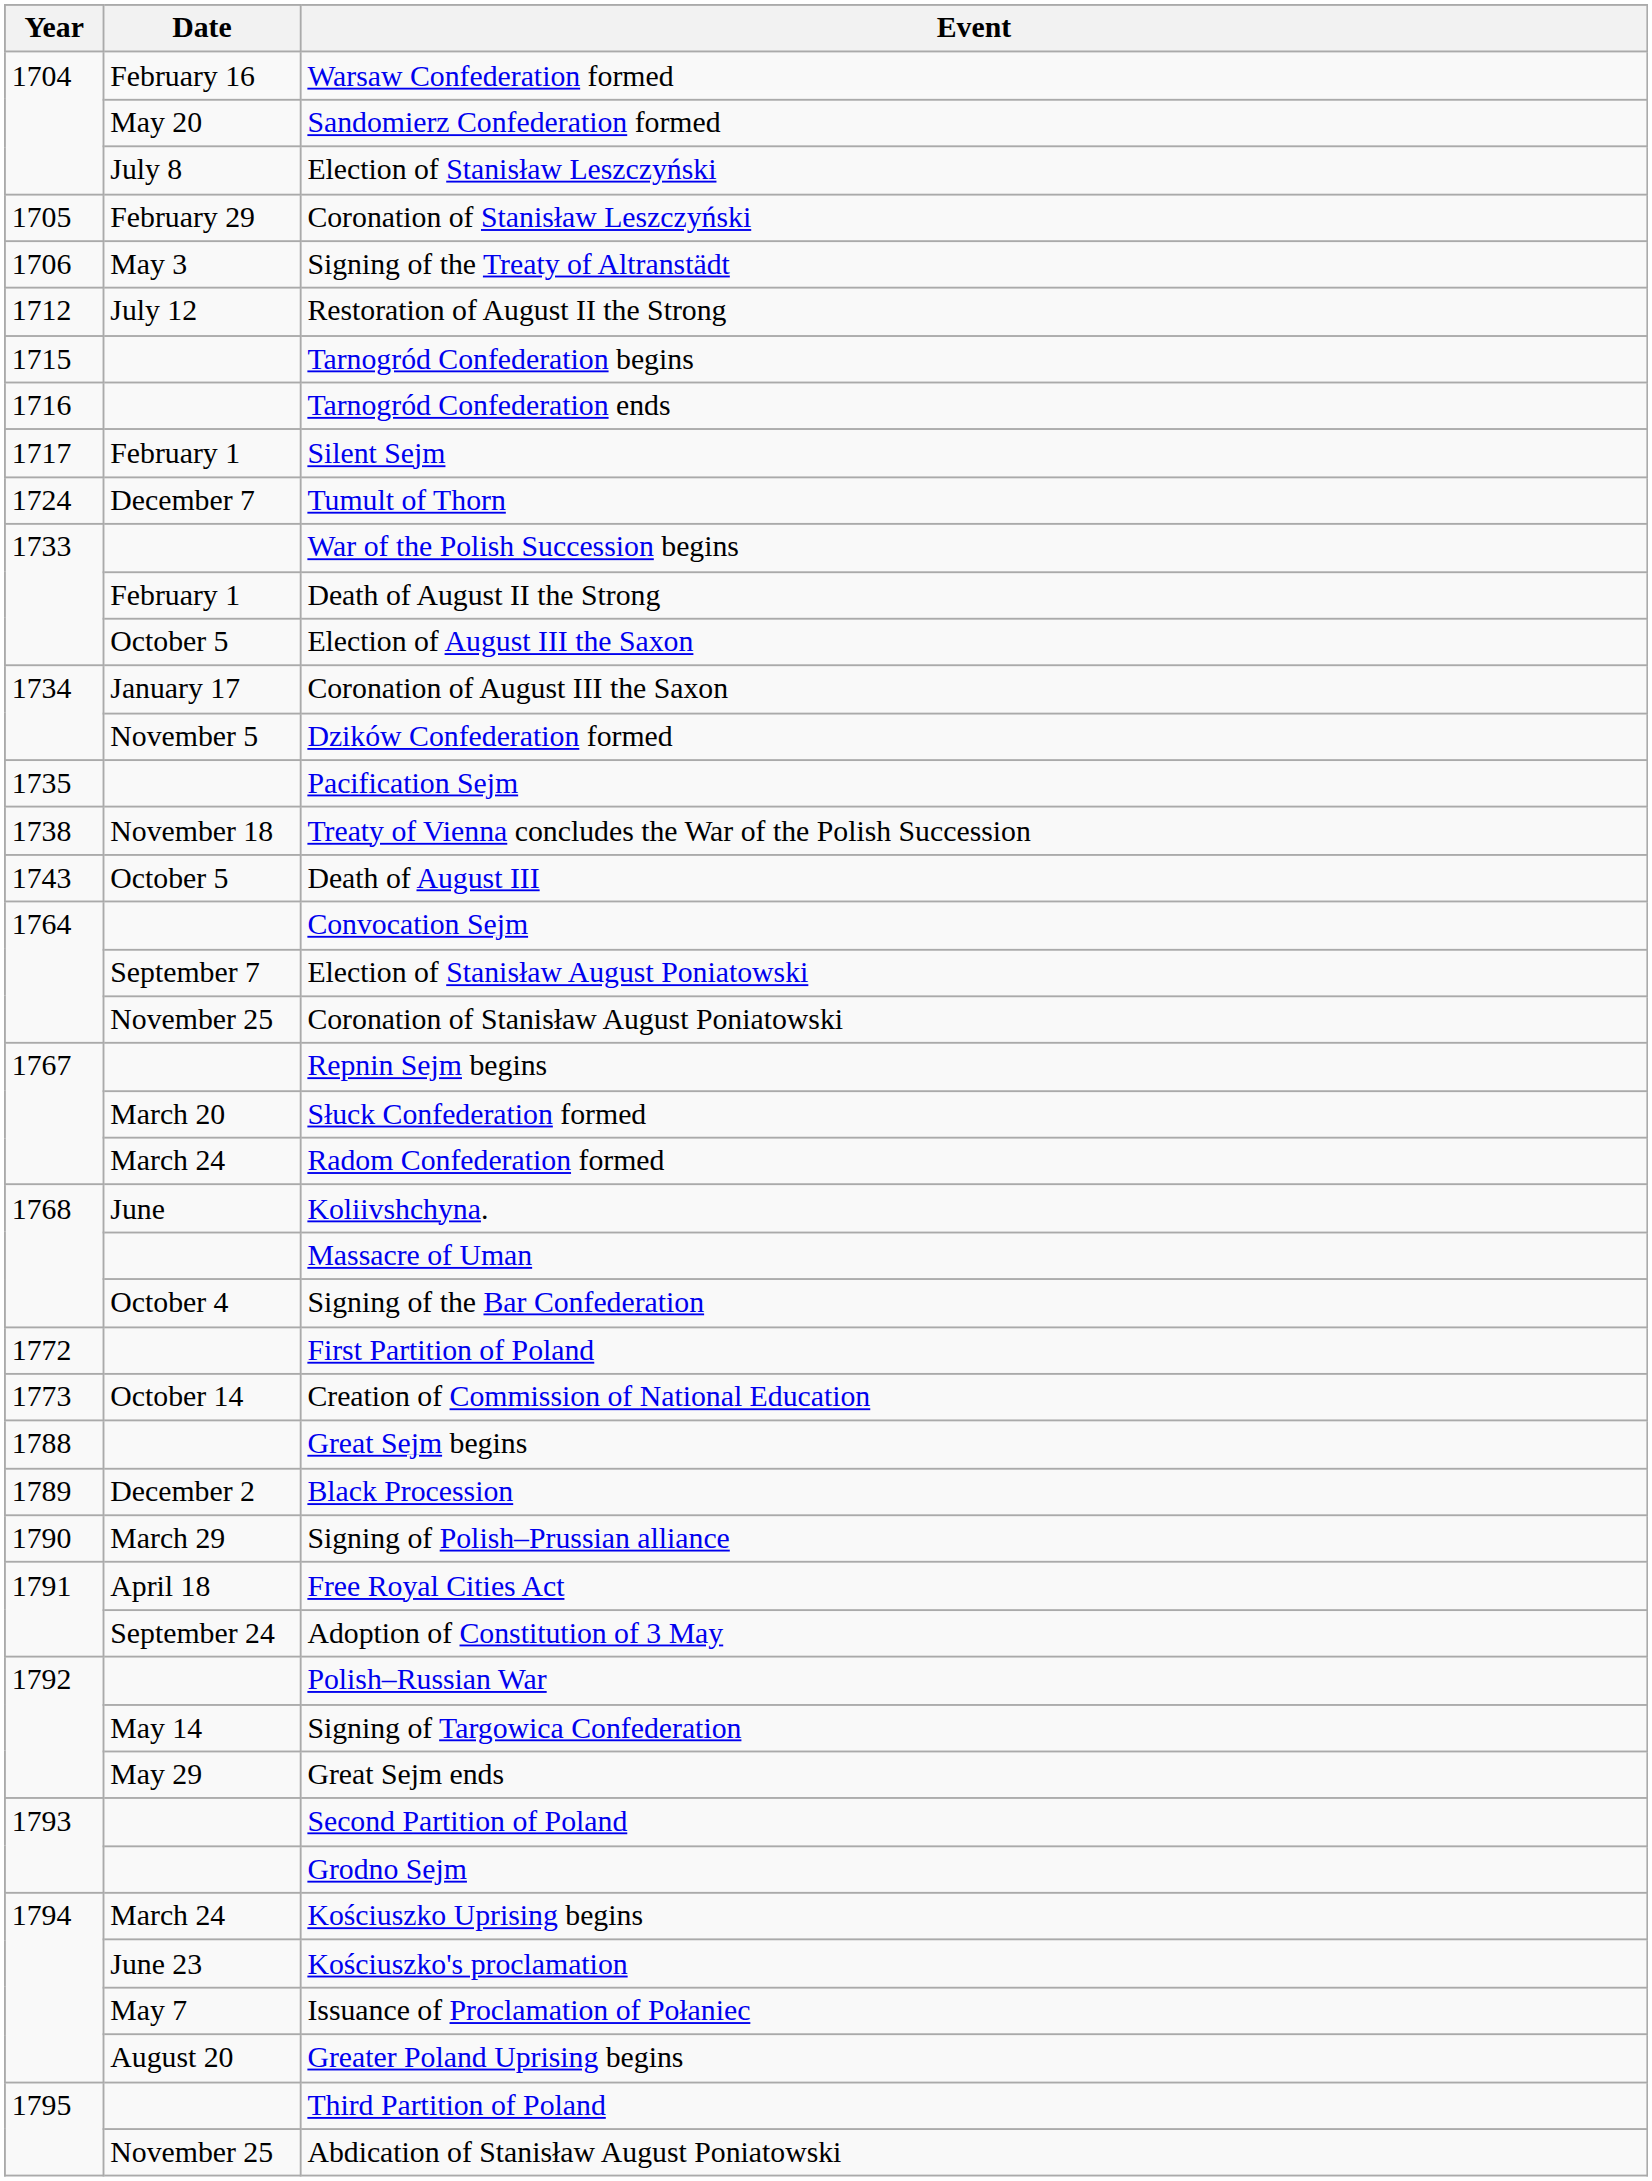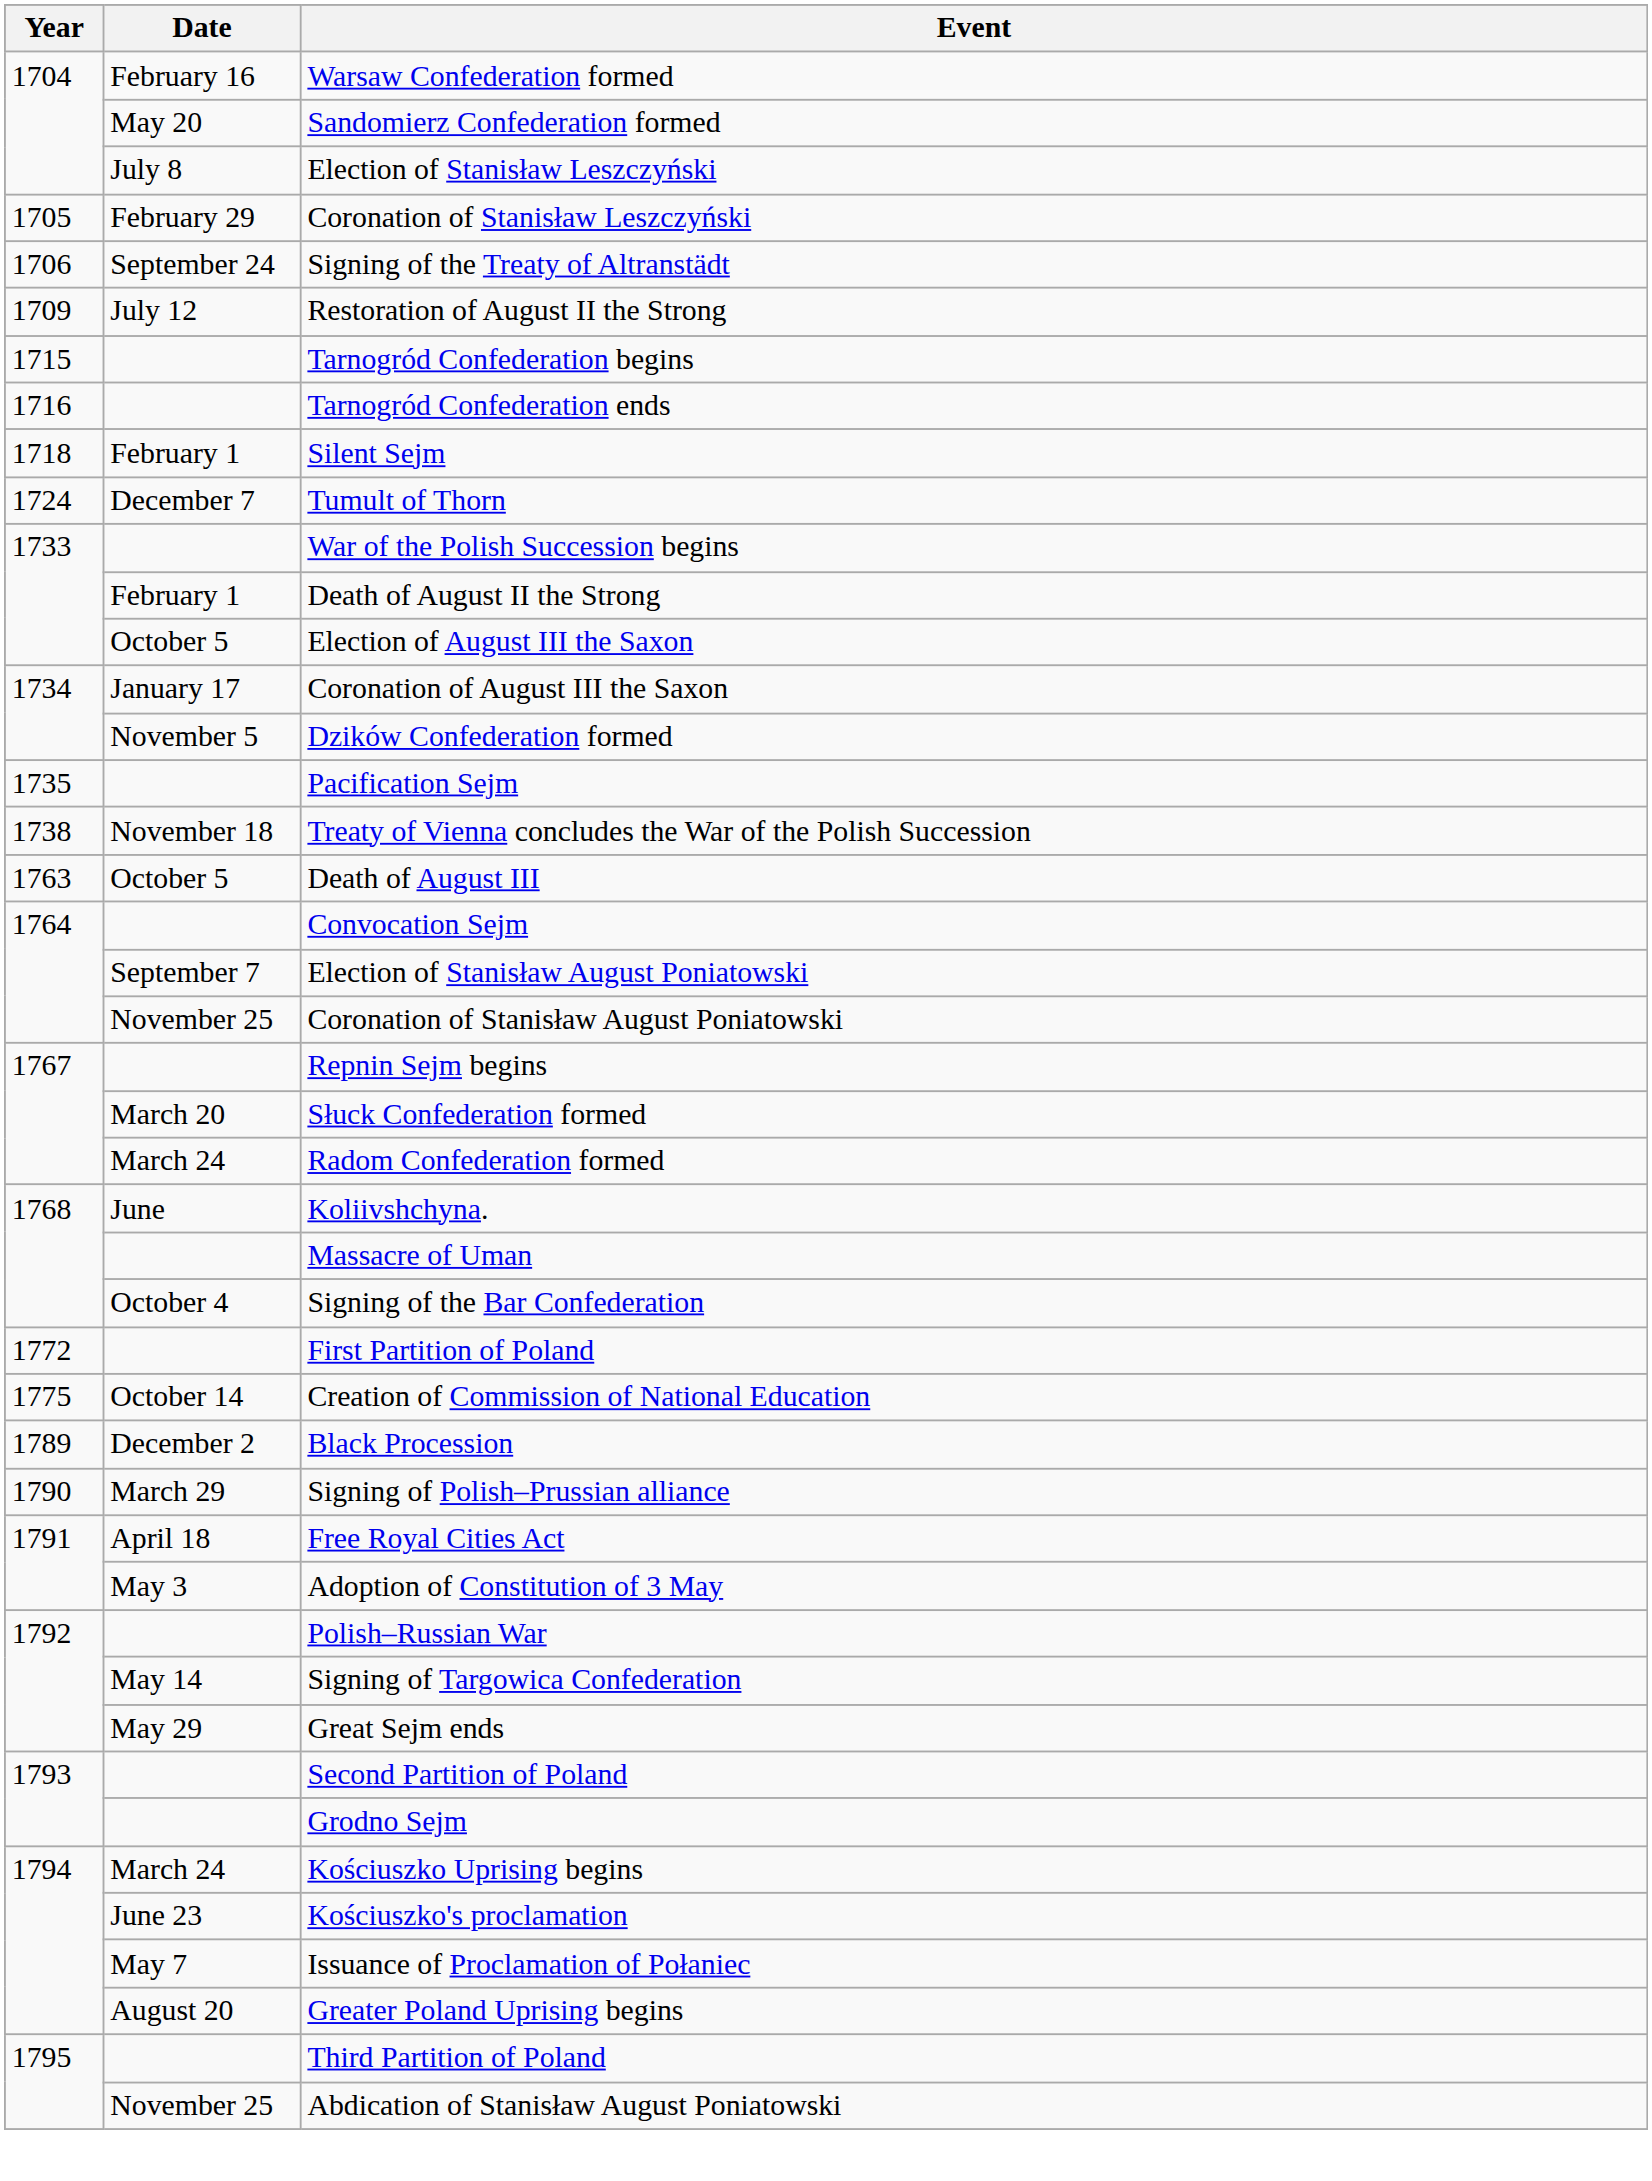Signing of the Treaty of Altranstädt | Date: May 3 -> September 24
Restoration of August II the Strong | Year: 1712 -> 1709
Silent Sejm | Year: 1717 -> 1718
Death of August III | Year: 1743 -> 1763
Creation of Commission of National Education | Year: 1773 -> 1775
- row: 1788 | Great Sejm begins
Adoption of Constitution of 3 May | Date: September 24 -> May 3
